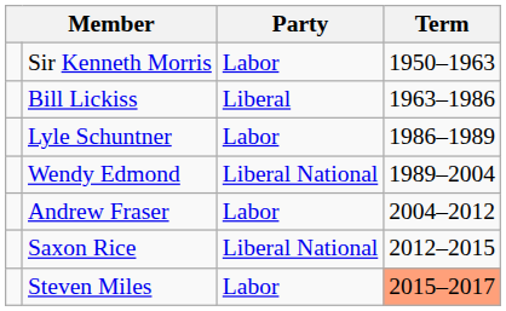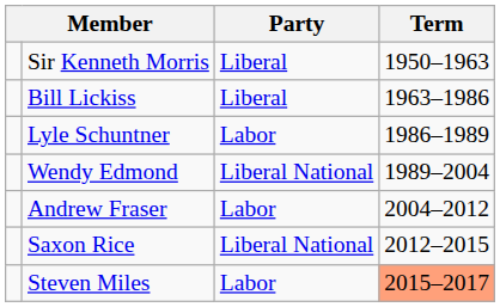Sir Kenneth Morris | Party: Labor -> Liberal
